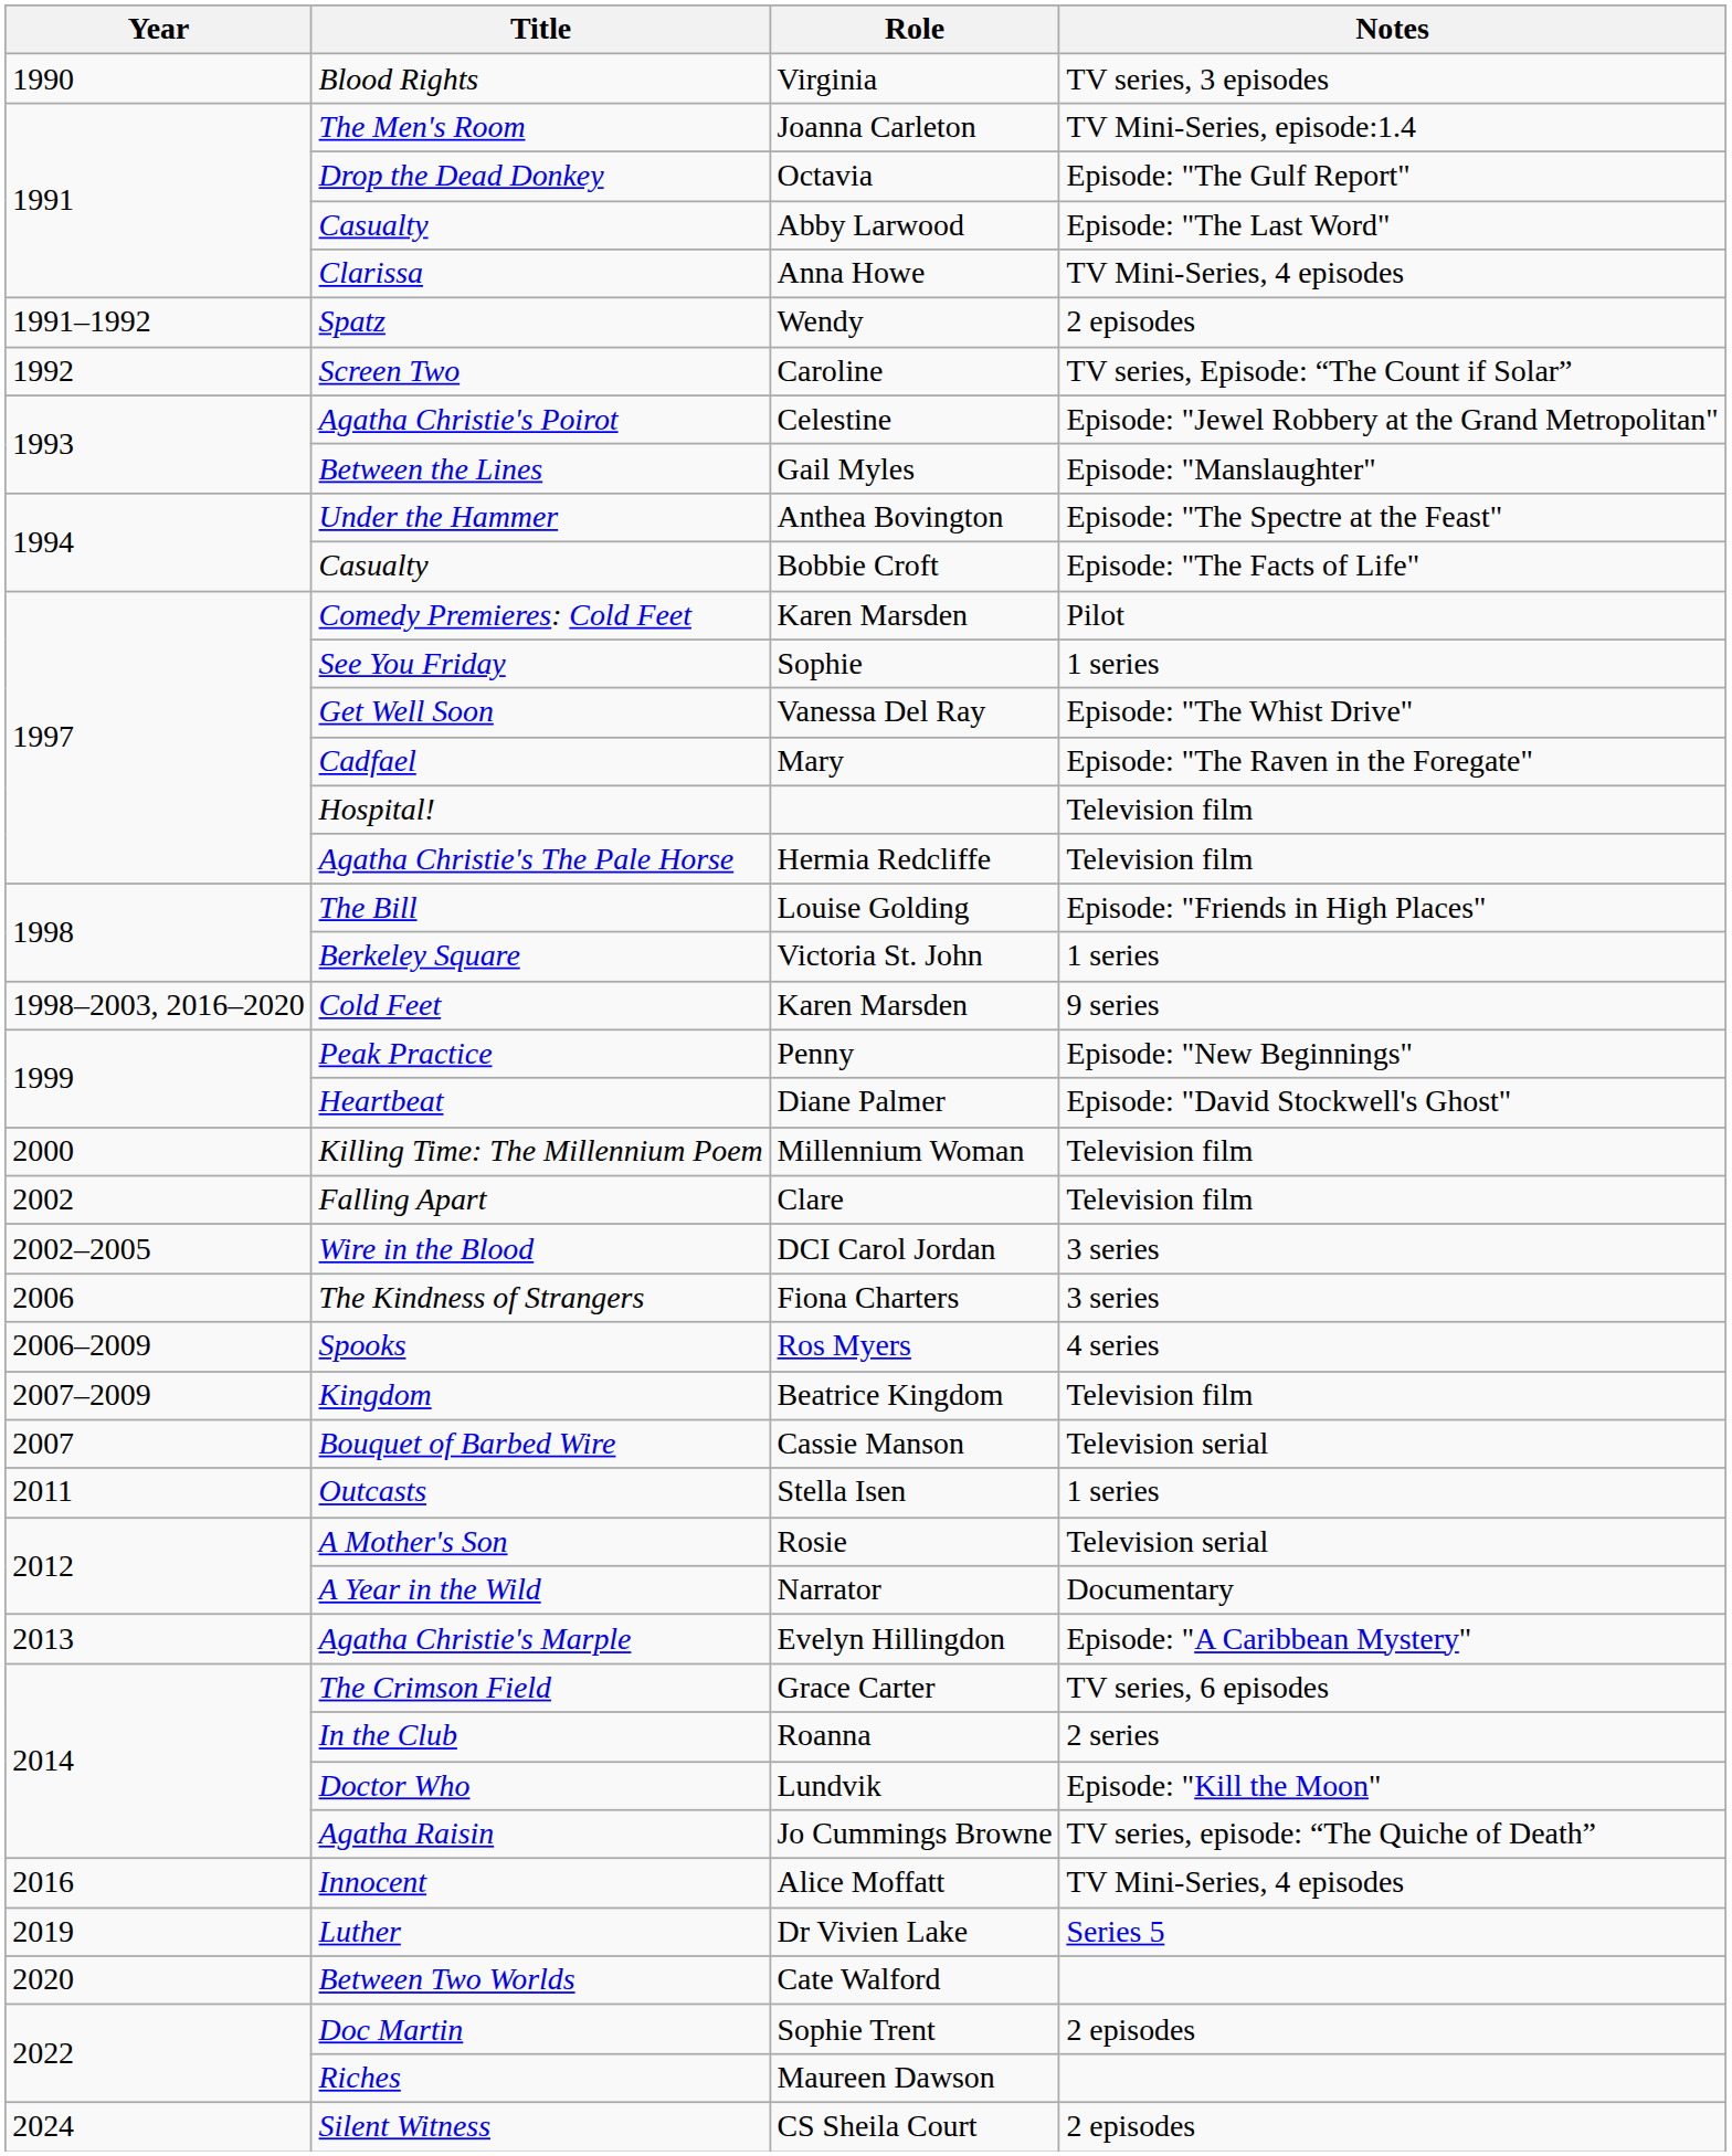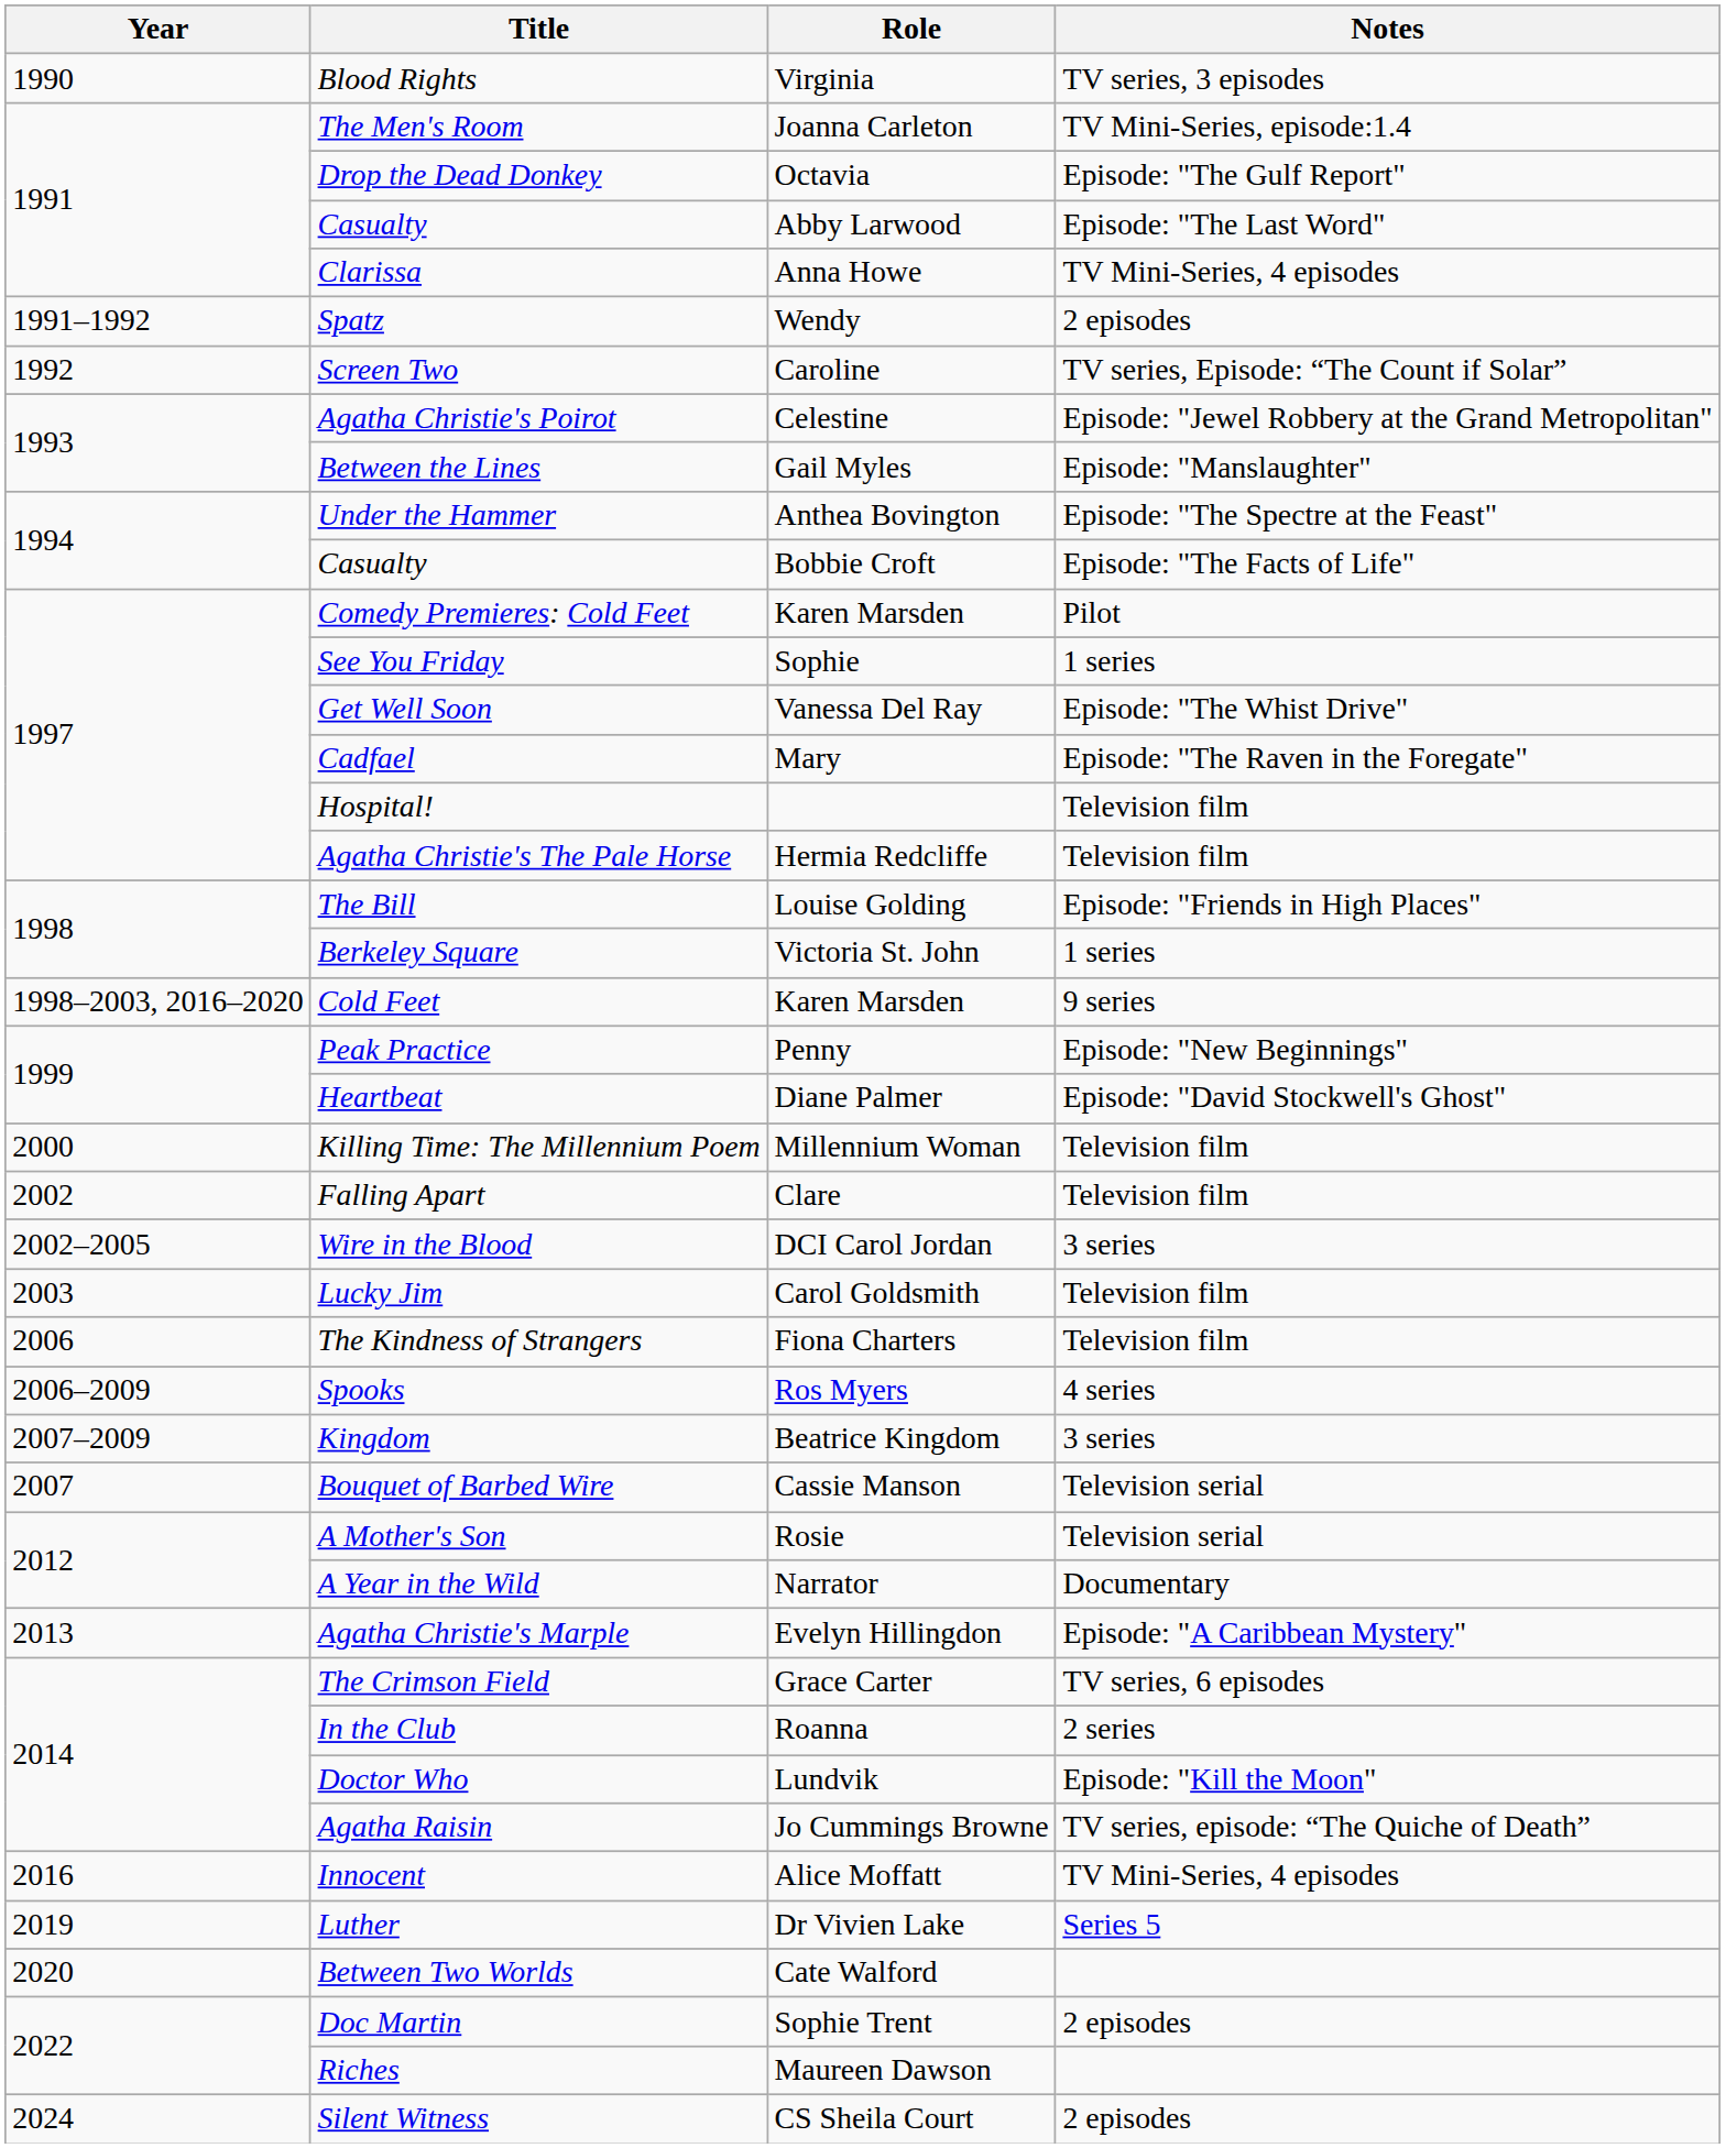+ row: 2003 | Lucky Jim | Carol Goldsmith | Television film
The Kindness of Strangers | Notes: 3 series -> Television film
Kingdom | Notes: Television film -> 3 series
- row: 2011 | Outcasts | Stella Isen | 1 series
